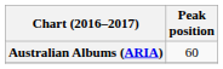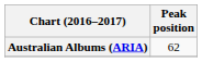Australian Albums (ARIA) | Peak position: 60 -> 62
